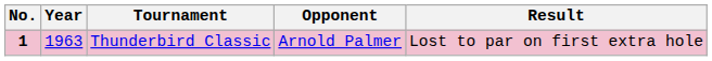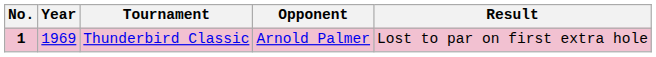Thunderbird Classic | Year: 1963 -> 1969
